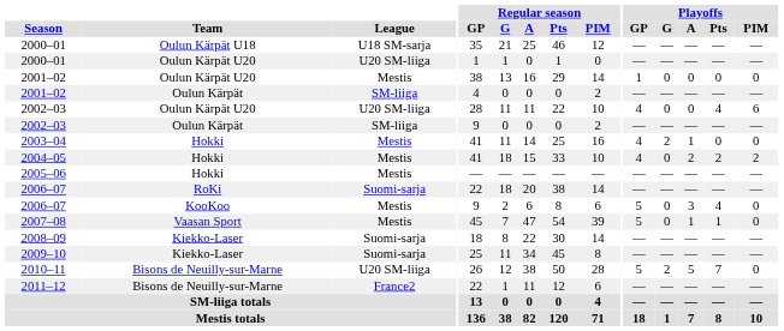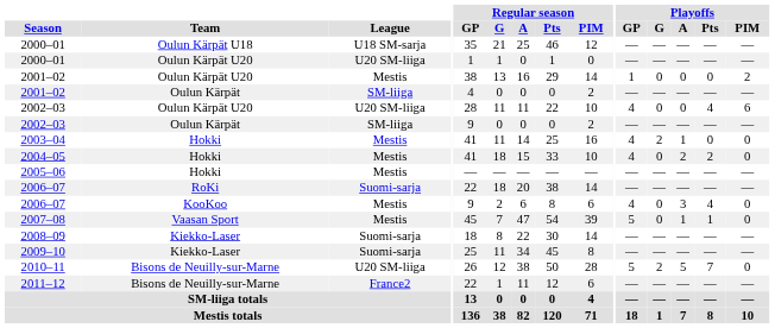2001–02 / Oulun Kärpät U20 | Playoffs / PIM: 0 -> 2
2004–05 | Playoffs / PIM: 2 -> 0
2006–07 / KooKoo | Playoffs / GP: 5 -> 4
